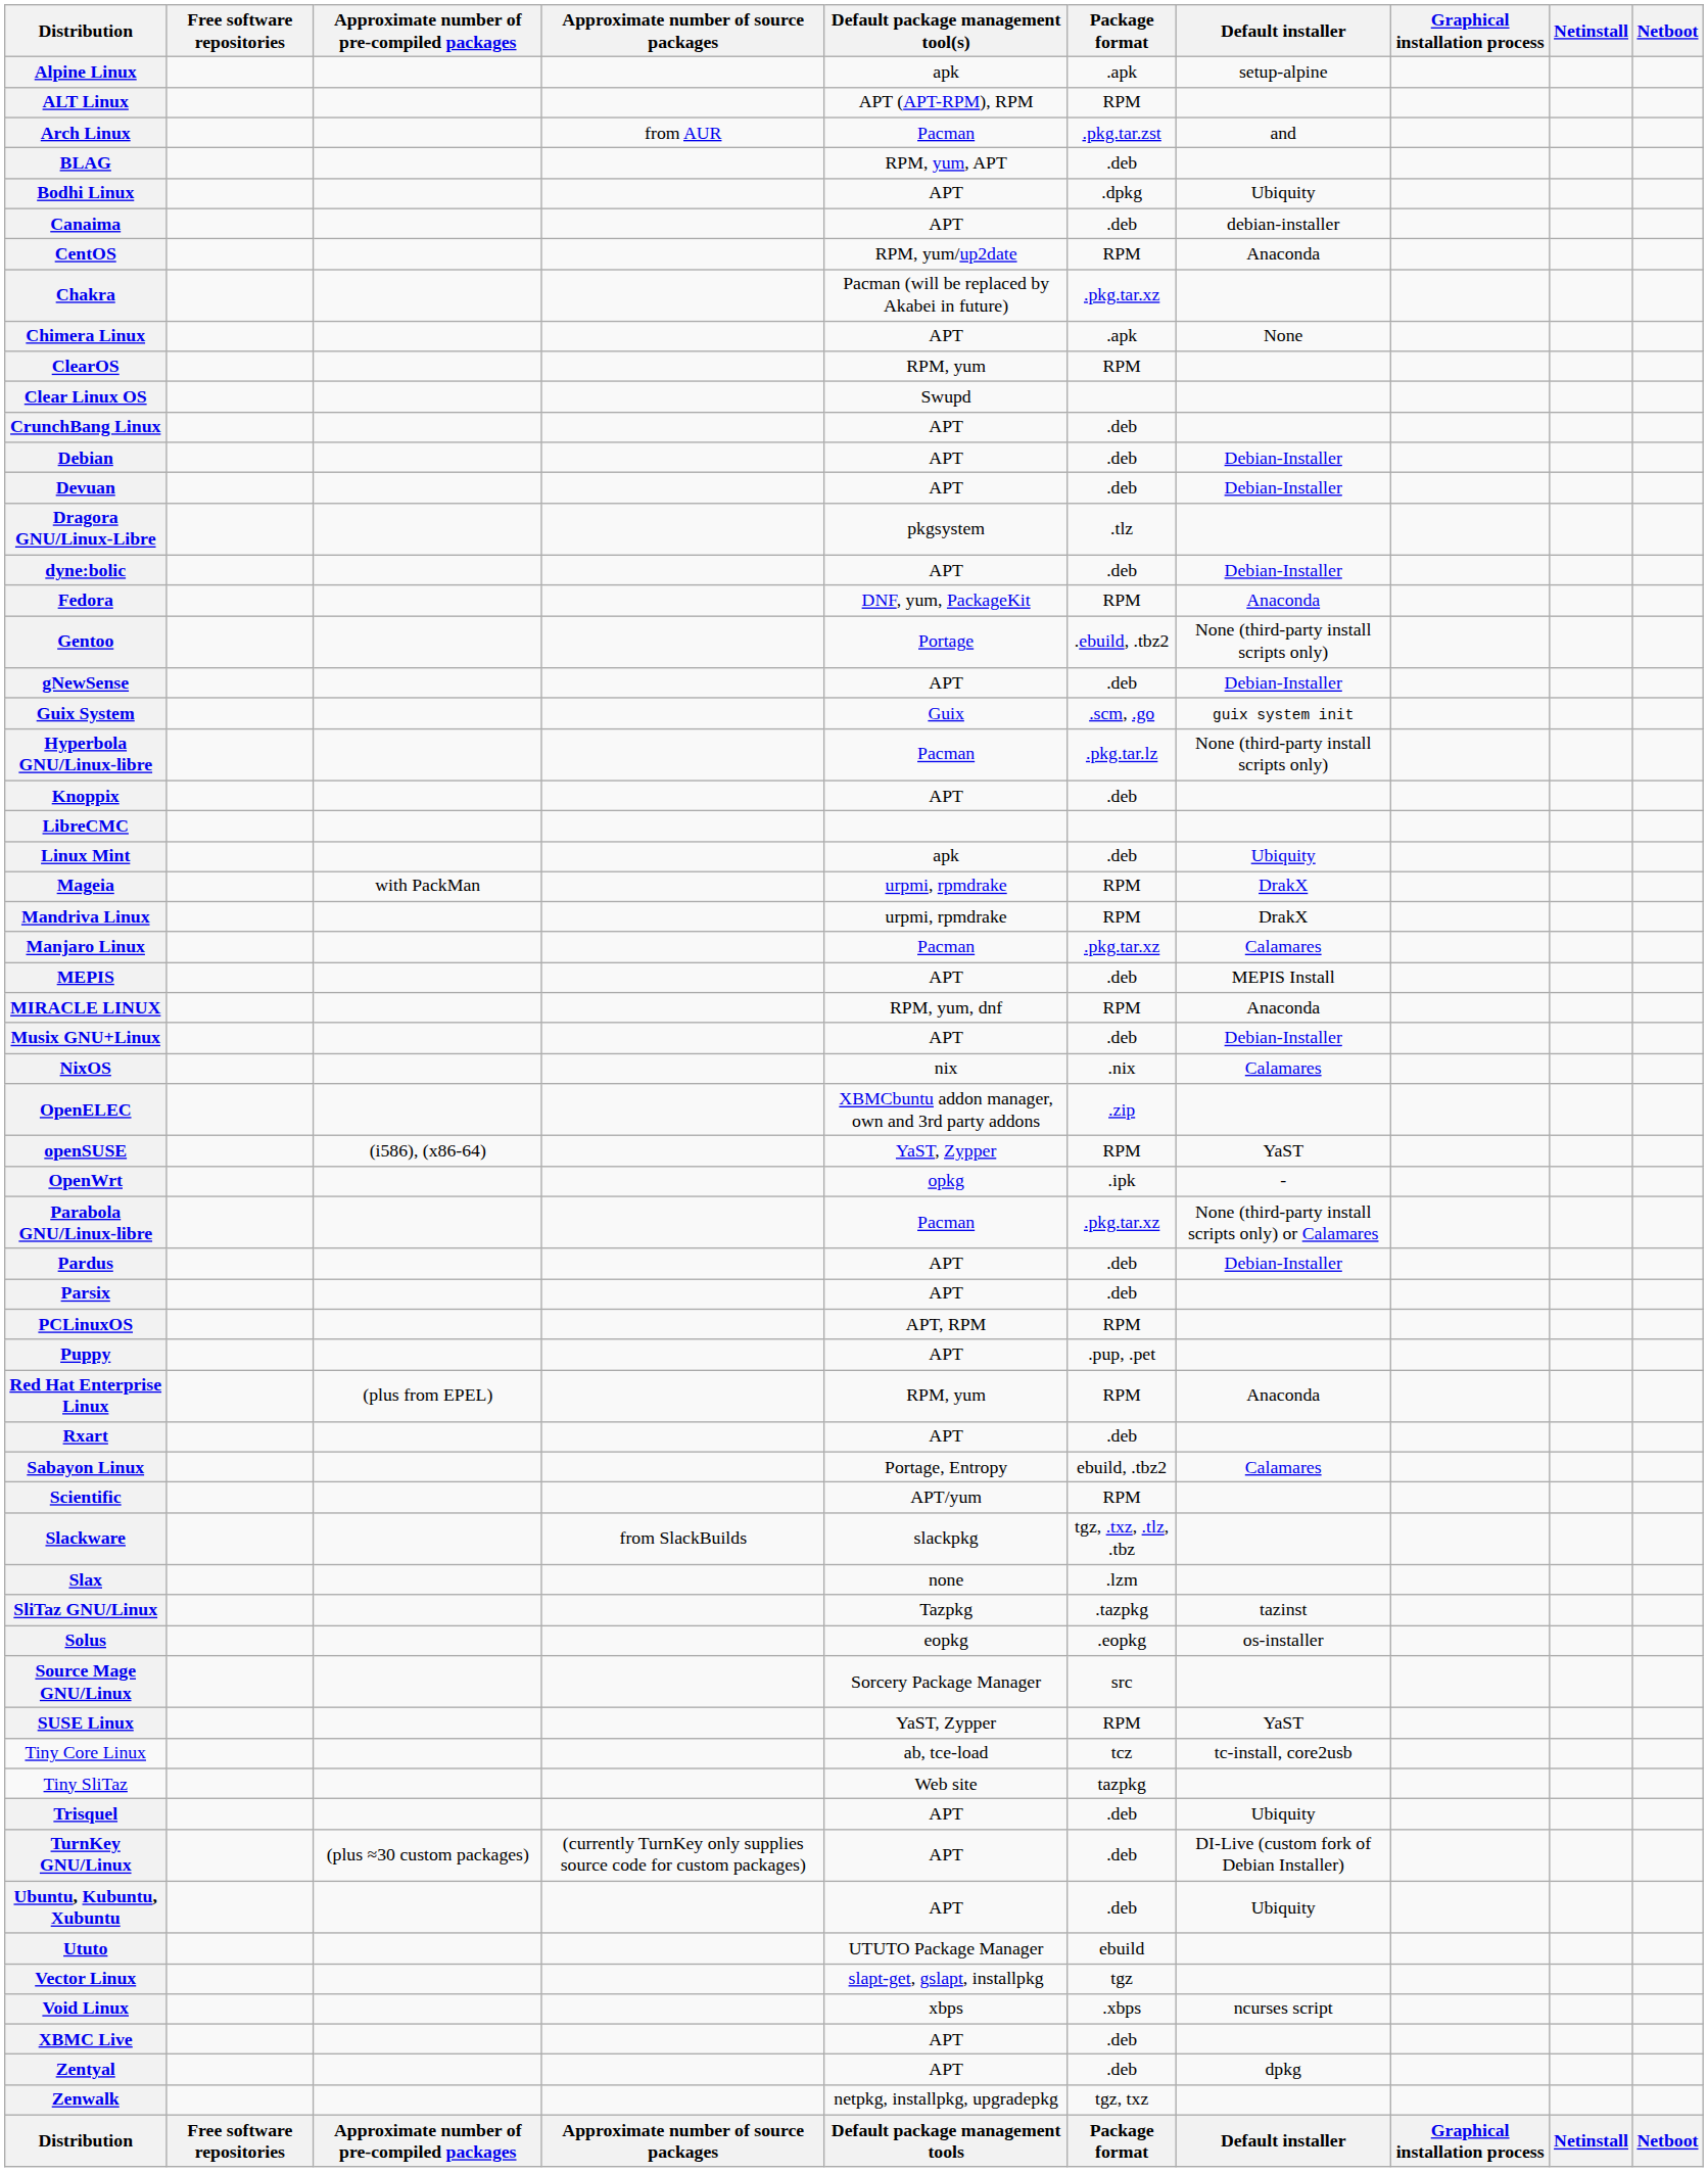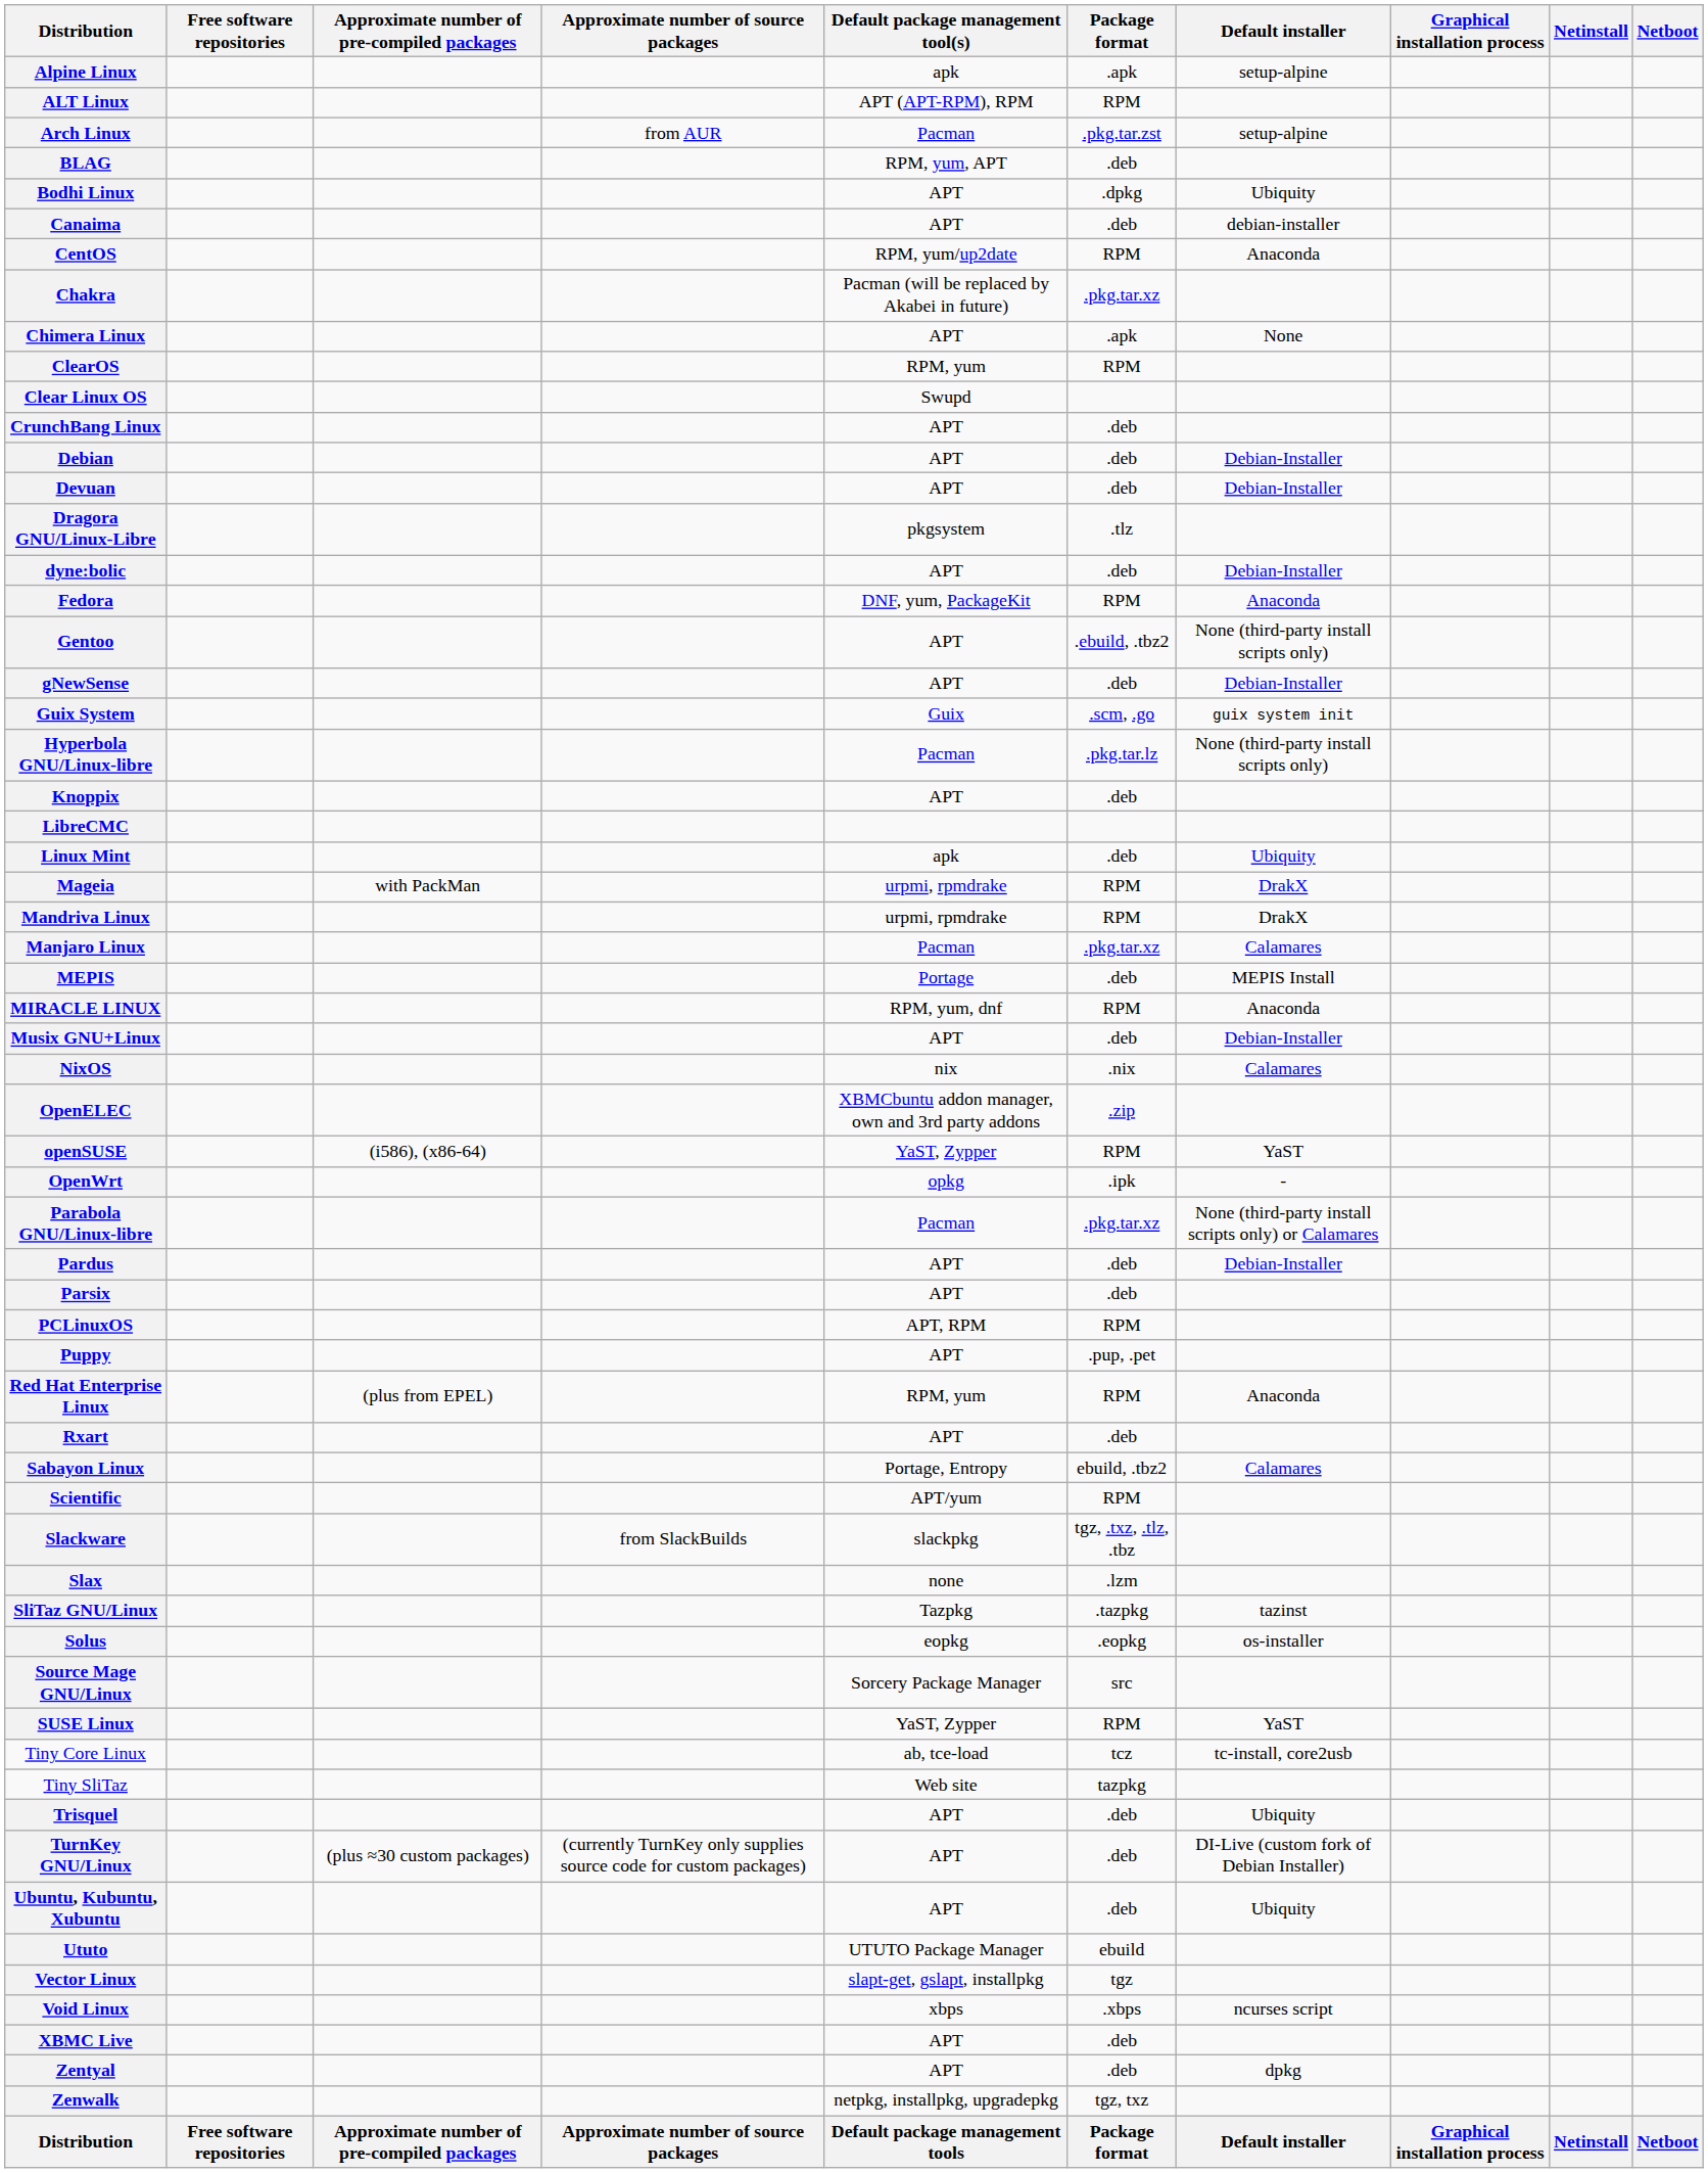Arch Linux | Default installer: and -> setup-alpine
Gentoo | Default package management tool(s): Portage -> APT
MEPIS | Default package management tool(s): APT -> Portage
